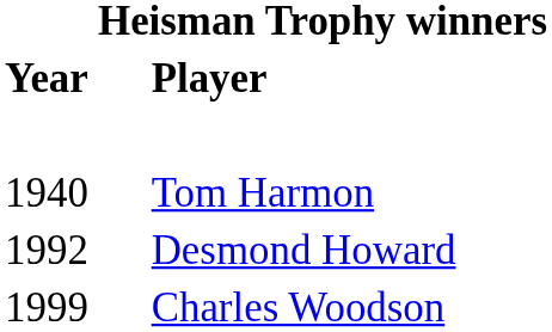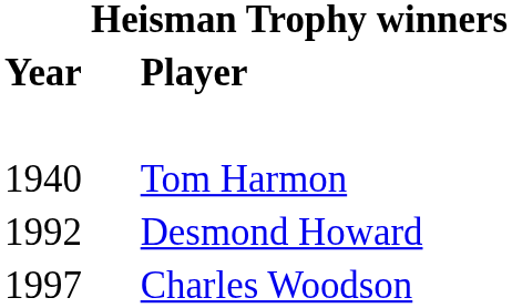Charles Woodson | Year: 1999 -> 1997
